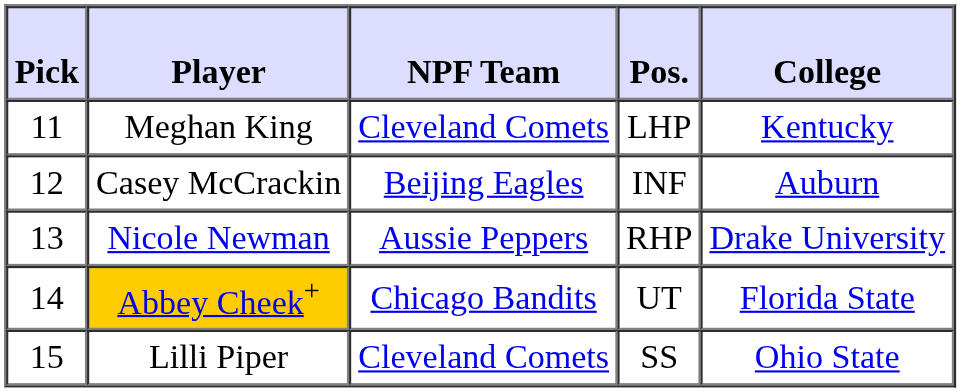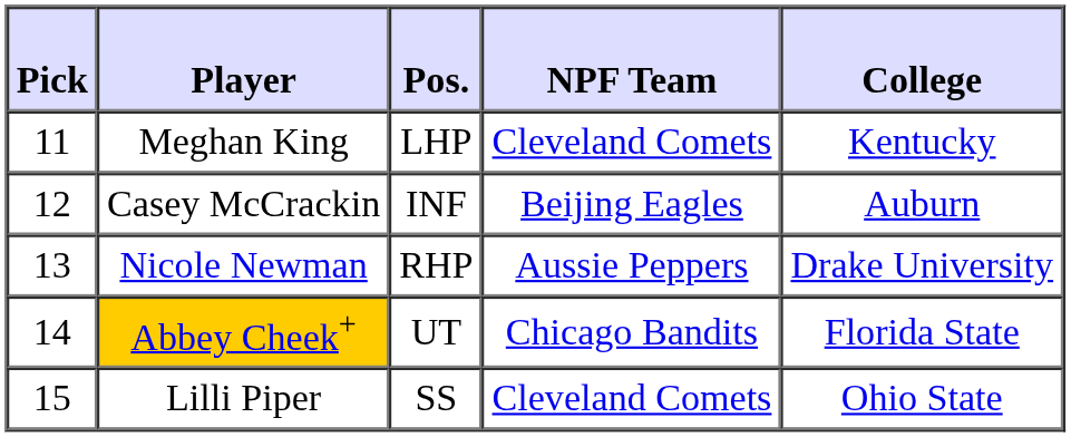columns swapped: Pos. <-> NPF Team
